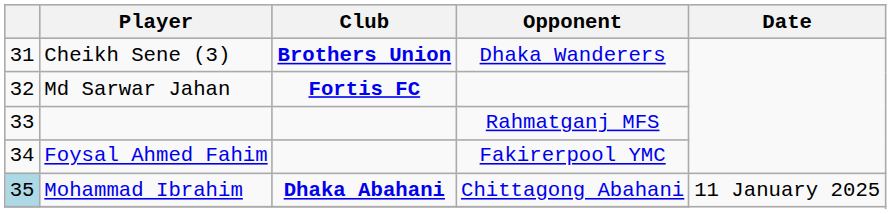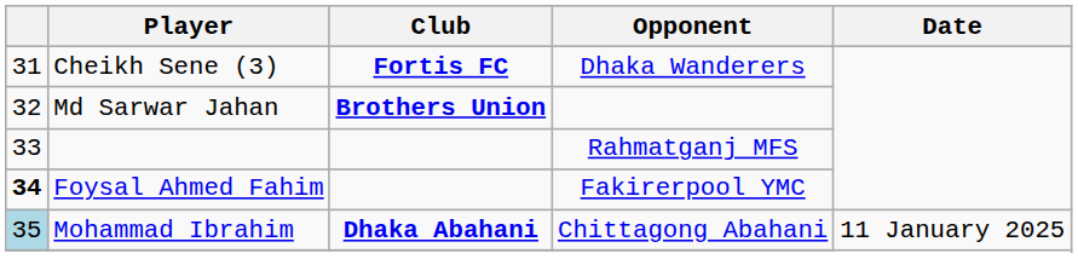Cheikh Sene (3) | Club: Brothers Union -> Fortis FC
Md Sarwar Jahan | Club: Fortis FC -> Brothers Union
Foysal Ahmed Fahim | column 1: normal -> bold
